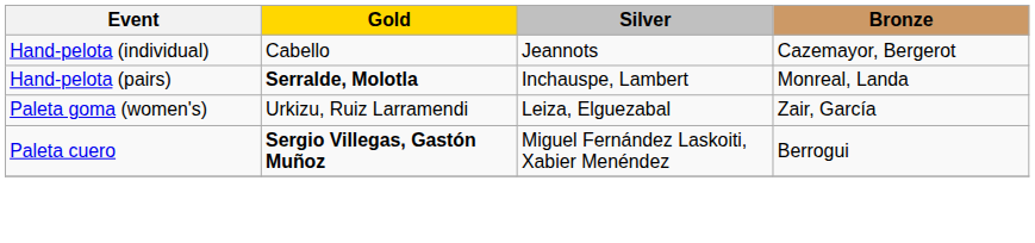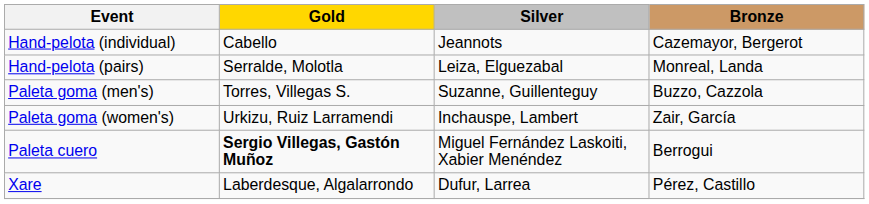Hand-pelota (pairs) | Gold: bold -> normal
Hand-pelota (pairs) | Silver: Inchauspe, Lambert -> Leiza, Elguezabal
+ row: Paleta goma (men's) | Torres, Villegas S. | Suzanne, Guillenteguy | Buzzo, Cazzola
Paleta goma (women's) | Silver: Leiza, Elguezabal -> Inchauspe, Lambert
+ row: Xare | Laberdesque, Algalarrondo | Dufur, Larrea | Pérez, Castillo
